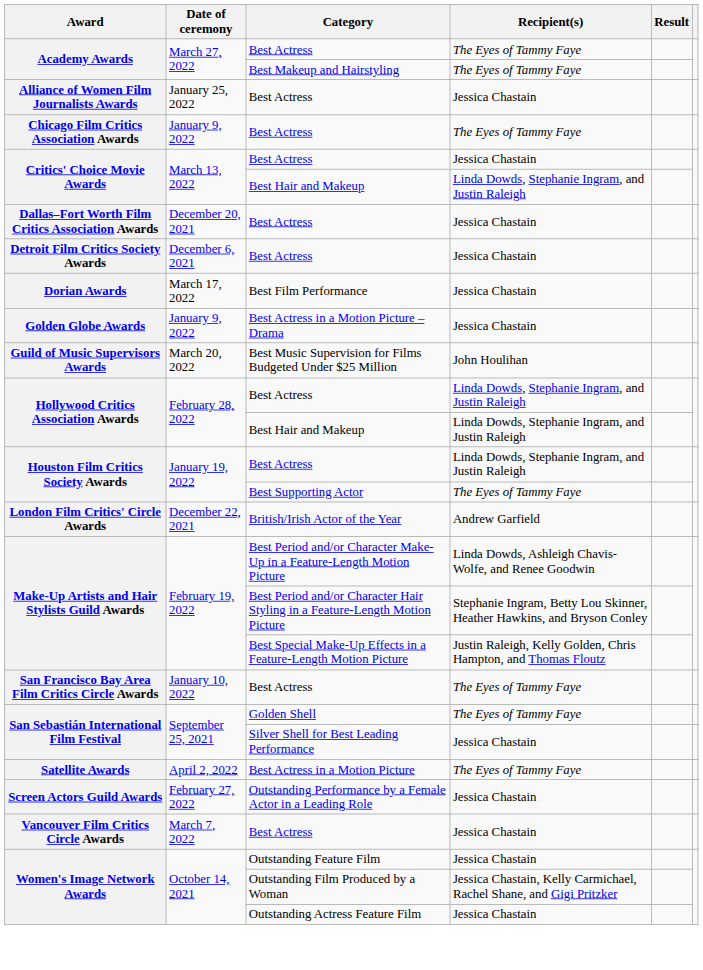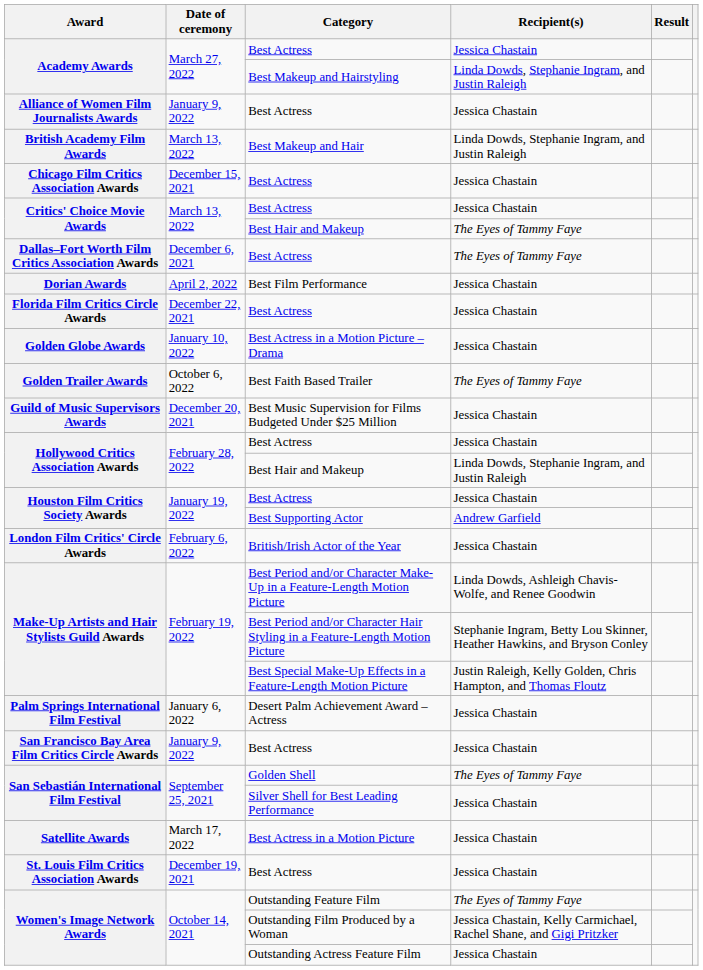Academy Awards / Best Actress | Recipient(s): The Eyes of Tammy Faye -> Jessica Chastain
Academy Awards / Best Makeup and Hairstyling | Recipient(s): The Eyes of Tammy Faye -> Linda Dowds, Stephanie Ingram, and Justin Raleigh
Alliance of Women Film Journalists Awards | Date of ceremony: January 25, 2022 -> January 9, 2022
+ row: British Academy Film Awards | March 13, 2022 | Best Makeup and Hair | Linda Dowds, Stephanie Ingram, and Justin Raleigh
Chicago Film Critics Association Awards | Date of ceremony: January 9, 2022 -> December 15, 2021
Chicago Film Critics Association Awards | Recipient(s): The Eyes of Tammy Faye -> Jessica Chastain
Critics' Choice Movie Awards / Best Hair and Makeup | Recipient(s): Linda Dowds, Stephanie Ingram, and Justin Raleigh -> The Eyes of Tammy Faye
Dallas–Fort Worth Film Critics Association Awards | Date of ceremony: December 20, 2021 -> December 6, 2021
Dallas–Fort Worth Film Critics Association Awards | Recipient(s): Jessica Chastain -> The Eyes of Tammy Faye
- row: Detroit Film Critics Society Awards | December 6, 2021 | Best Actress | Jessica Chastain
Dorian Awards | Date of ceremony: March 17, 2022 -> April 2, 2022
+ row: Florida Film Critics Circle Awards | December 22, 2021 | Best Actress | Jessica Chastain
Golden Globe Awards | Date of ceremony: January 9, 2022 -> January 10, 2022
+ row: Golden Trailer Awards | October 6, 2022 | Best Faith Based Trailer | The Eyes of Tammy Faye
Guild of Music Supervisors Awards | Date of ceremony: March 20, 2022 -> December 20, 2021
Guild of Music Supervisors Awards | Recipient(s): John Houlihan -> Jessica Chastain
Hollywood Critics Association Awards / Best Actress | Recipient(s): Linda Dowds, Stephanie Ingram, and Justin Raleigh -> Jessica Chastain
Houston Film Critics Society Awards / Best Actress | Recipient(s): Linda Dowds, Stephanie Ingram, and Justin Raleigh -> Jessica Chastain
Houston Film Critics Society Awards / Best Supporting Actor | Recipient(s): The Eyes of Tammy Faye -> Andrew Garfield
London Film Critics' Circle Awards | Date of ceremony: December 22, 2021 -> February 6, 2022
London Film Critics' Circle Awards | Recipient(s): Andrew Garfield -> Jessica Chastain
+ row: Palm Springs International Film Festival | January 6, 2022 | Desert Palm Achievement Award – Actress | Jessica Chastain
San Francisco Bay Area Film Critics Circle Awards | Date of ceremony: January 10, 2022 -> January 9, 2022
San Francisco Bay Area Film Critics Circle Awards | Recipient(s): The Eyes of Tammy Faye -> Jessica Chastain
Satellite Awards | Date of ceremony: April 2, 2022 -> March 17, 2022
Satellite Awards | Recipient(s): The Eyes of Tammy Faye -> Jessica Chastain
- row: Screen Actors Guild Awards | February 27, 2022 | Outstanding Performance by a Female Actor in a Leading Role | Jessica Chastain
+ row: St. Louis Film Critics Association Awards | December 19, 2021 | Best Actress | Jessica Chastain
- row: Vancouver Film Critics Circle Awards | March 7, 2022 | Best Actress | Jessica Chastain
Women's Image Network Awards / Outstanding Feature Film | Recipient(s): Jessica Chastain -> The Eyes of Tammy Faye
